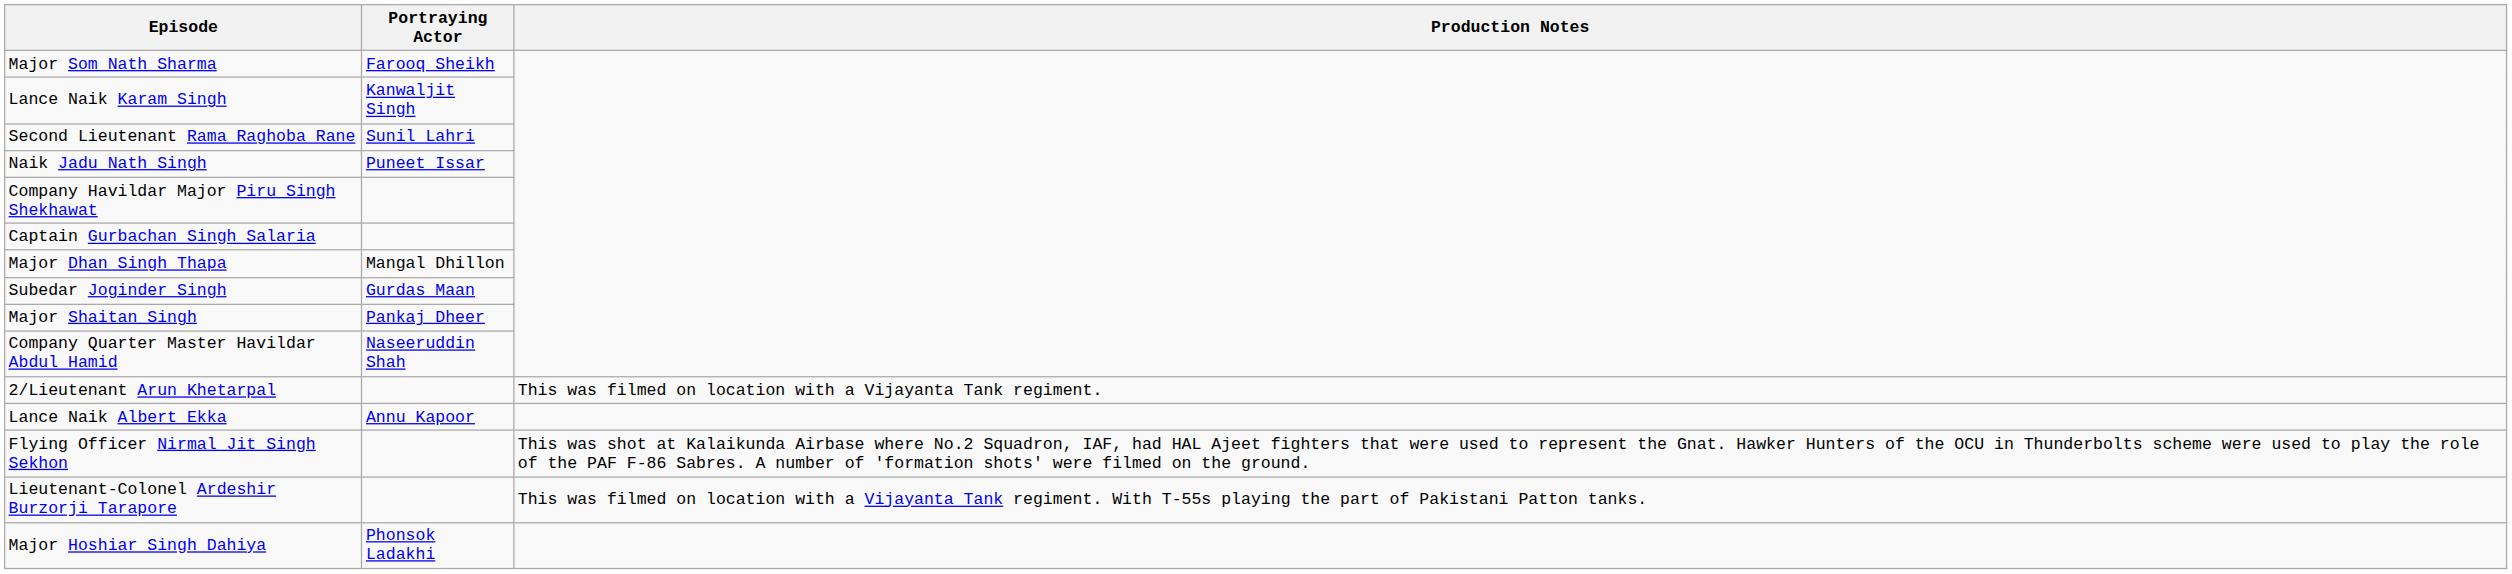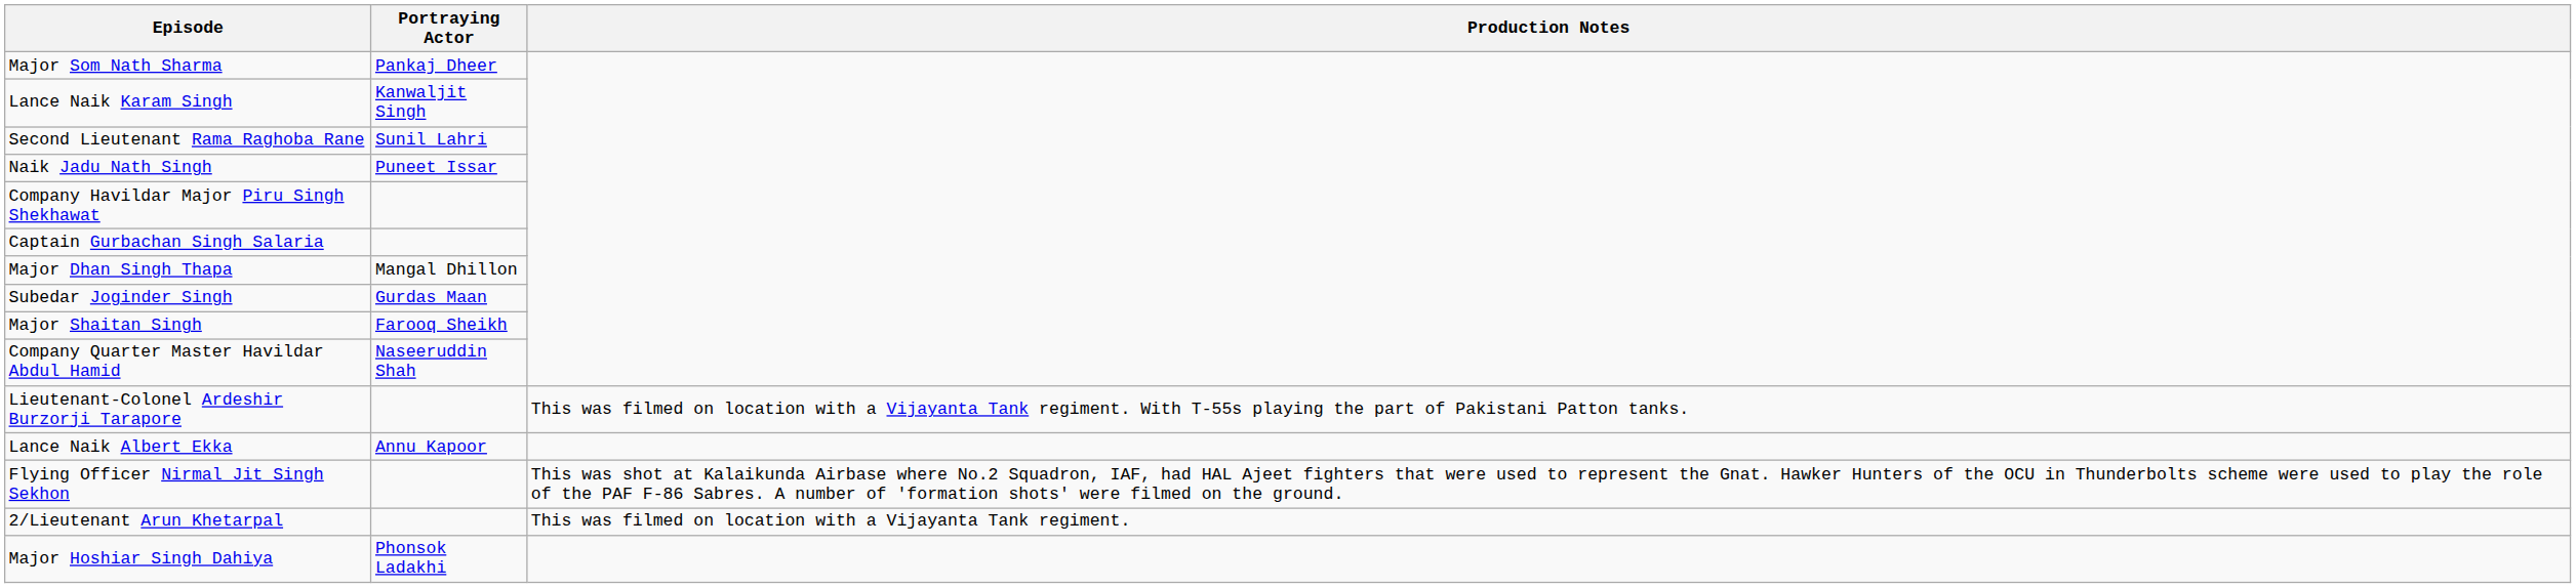Major Som Nath Sharma | Portraying Actor: Farooq Sheikh -> Pankaj Dheer
Major Shaitan Singh | Portraying Actor: Pankaj Dheer -> Farooq Sheikh
rows swapped: Lieutenant-Colonel Ardeshir Burzorji Tarapore <-> 2/Lieutenant Arun Khetarpal
